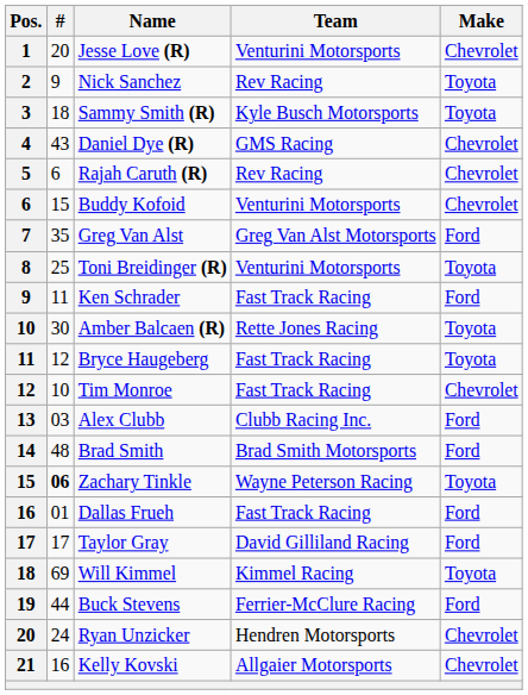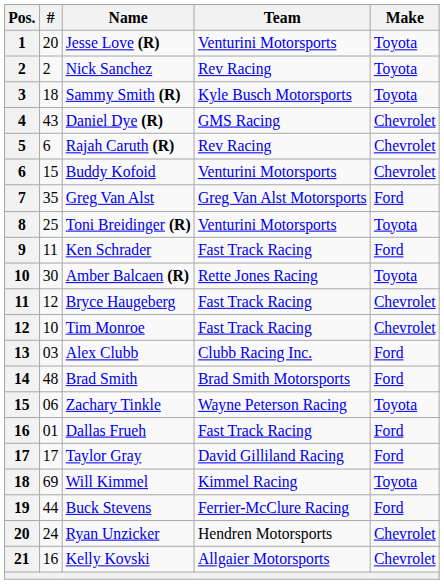Jesse Love (R) | Make: Chevrolet -> Toyota
Nick Sanchez | #: 9 -> 2
Bryce Haugeberg | Make: Toyota -> Chevrolet
Zachary Tinkle | #: bold -> normal
